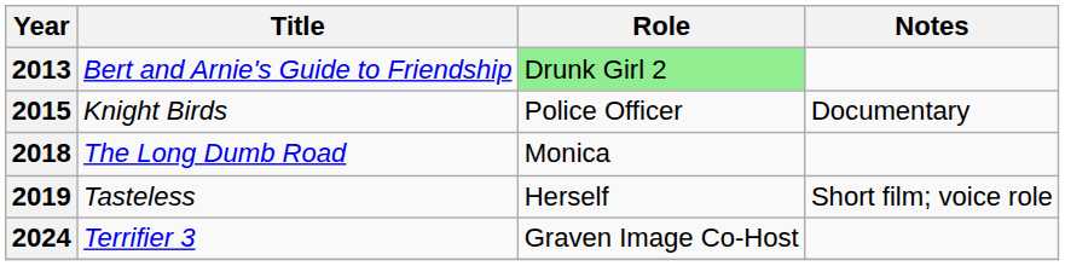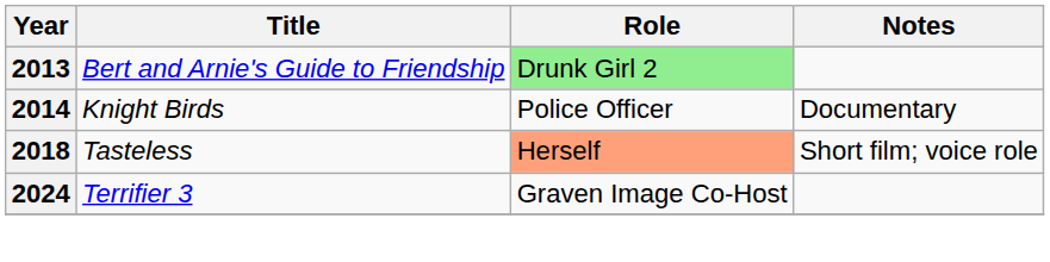Knight Birds | Year: 2015 -> 2014
- row: 2018 | The Long Dumb Road | Monica
Tasteless | Year: 2019 -> 2018
Tasteless | Role: no background -> lightsalmon background
